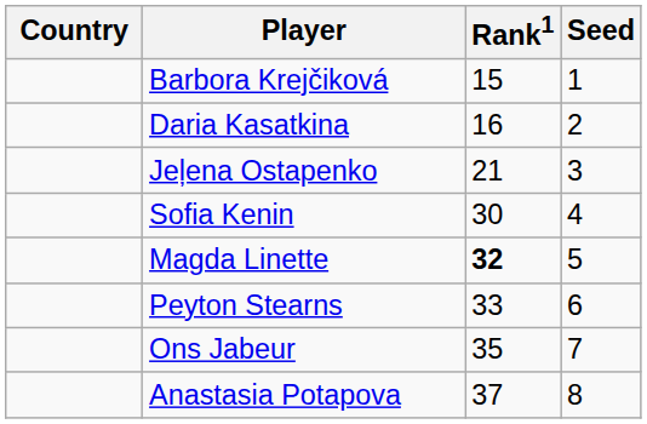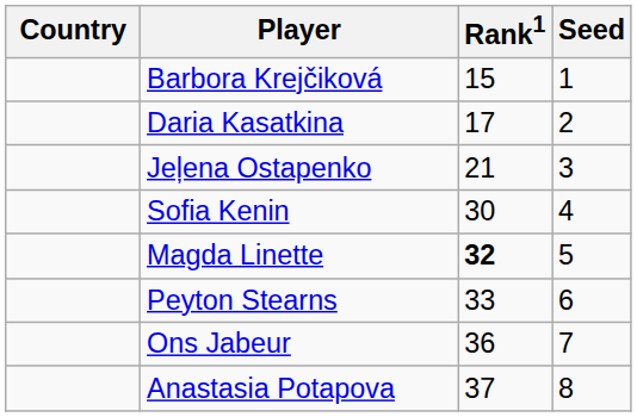Daria Kasatkina | Rank1: 16 -> 17
Ons Jabeur | Rank1: 35 -> 36
